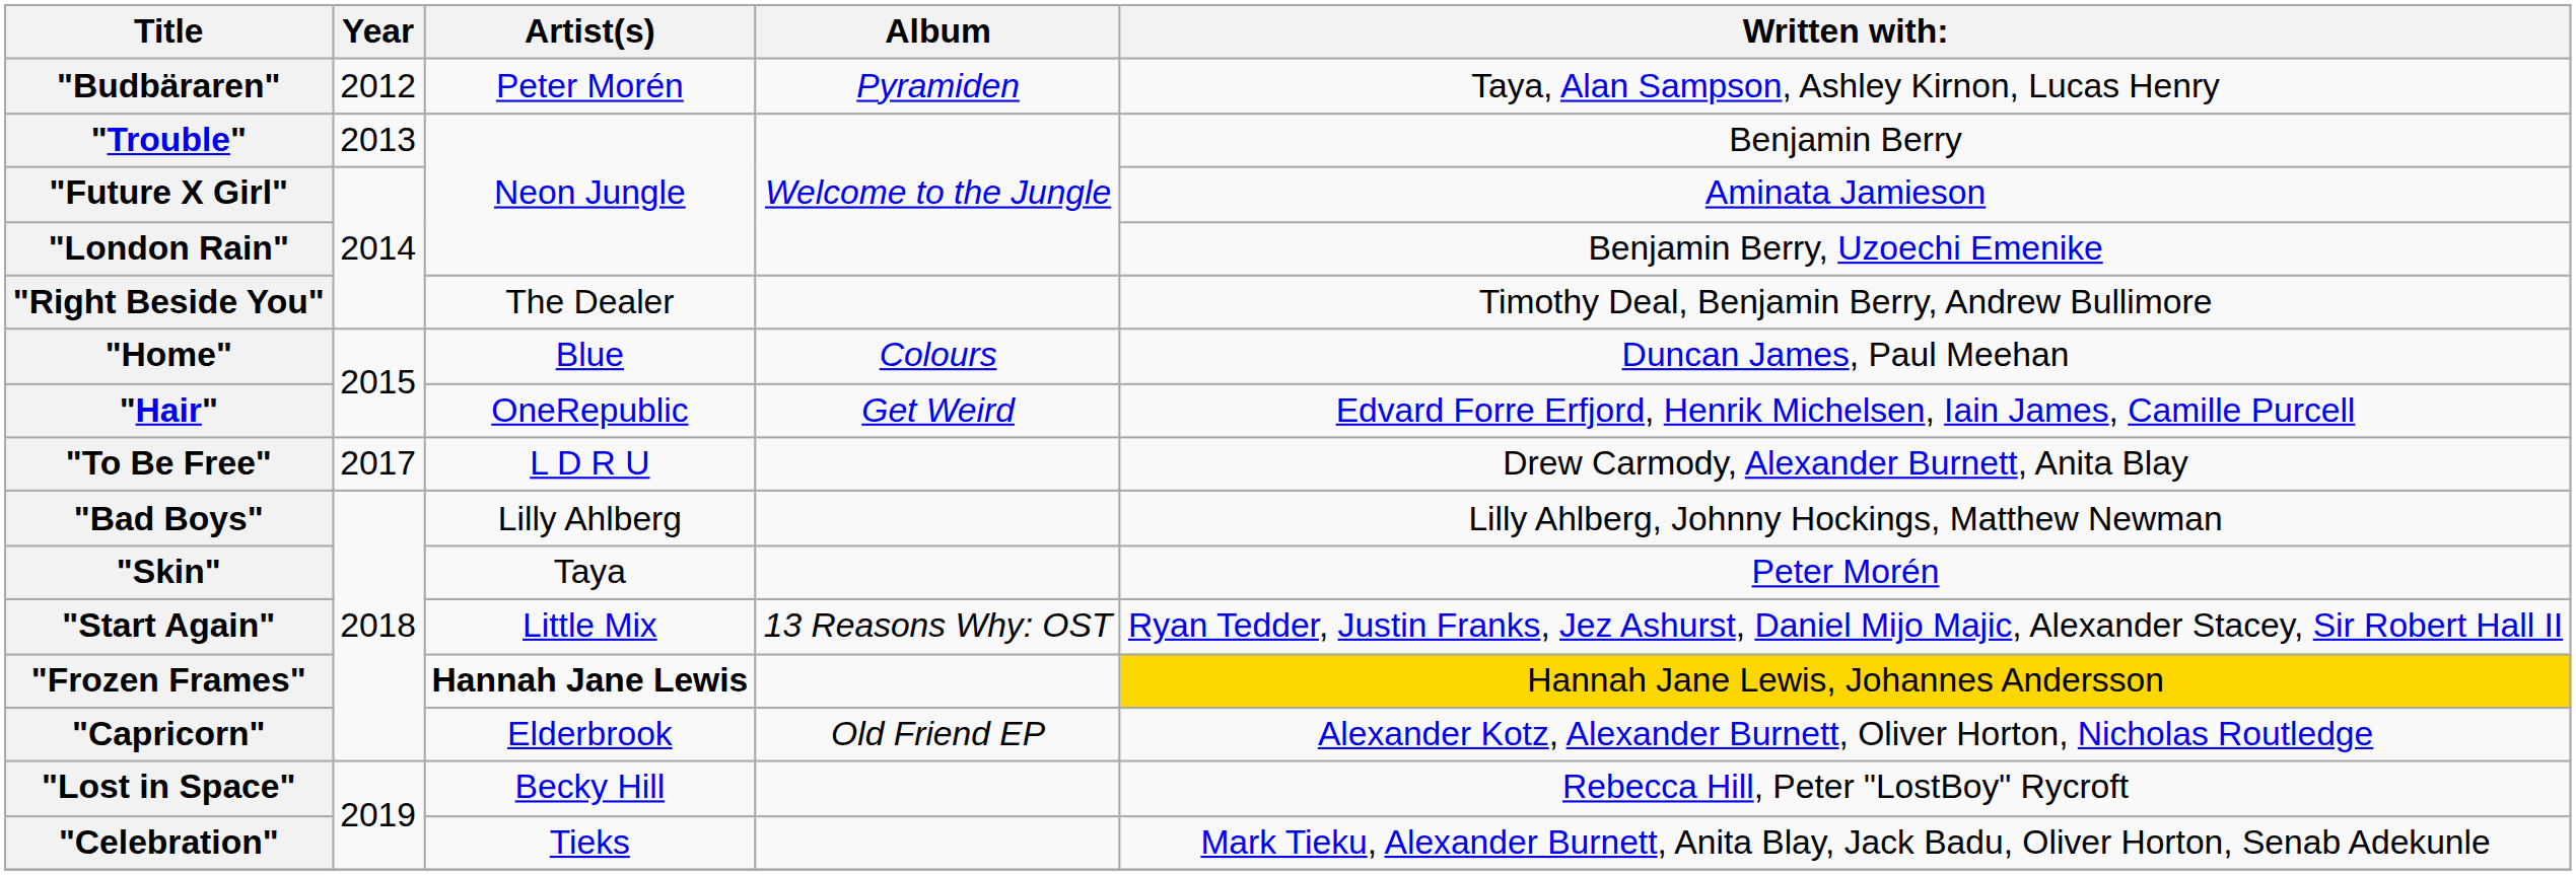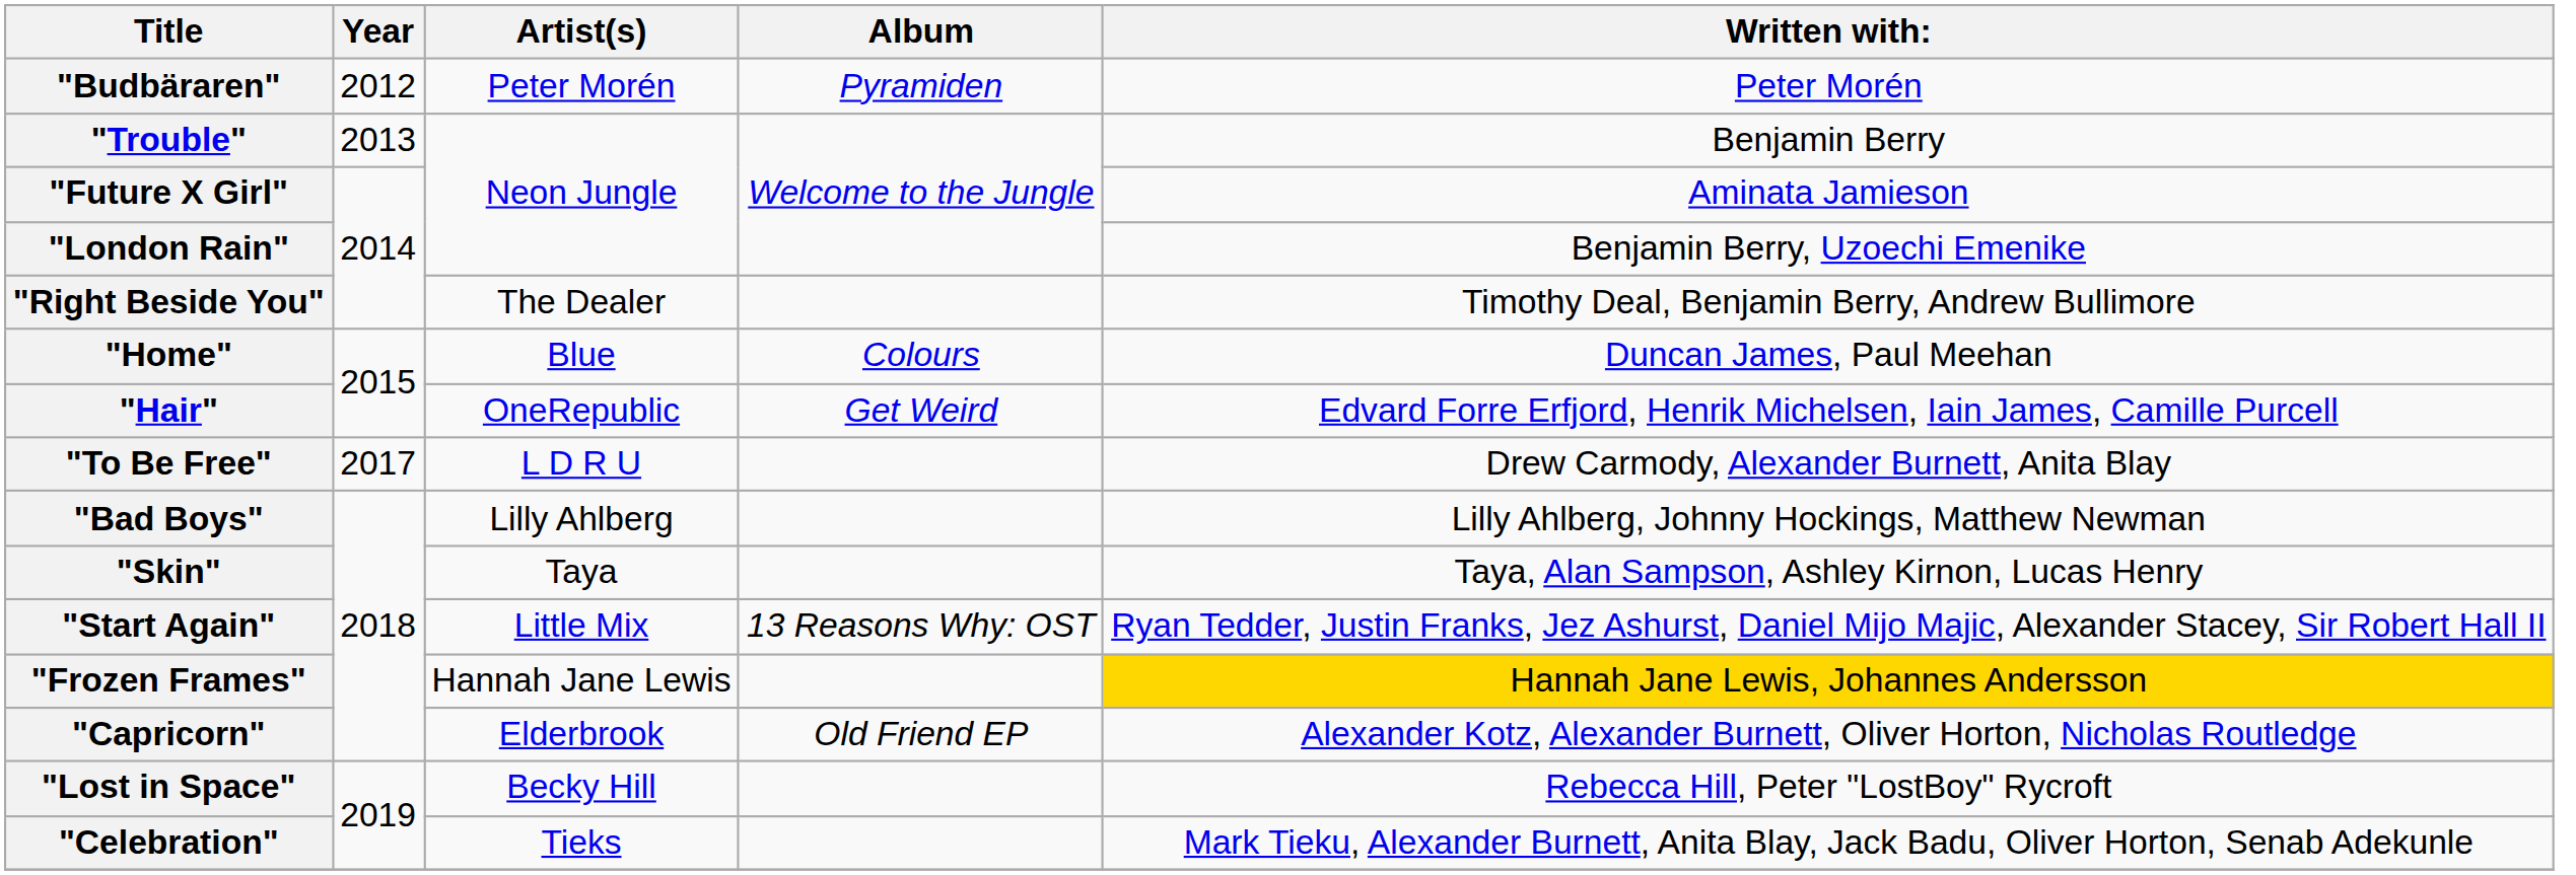"Budbäraren" | Written with:: Taya, Alan Sampson, Ashley Kirnon, Lucas Henry -> Peter Morén
"Skin" | Written with:: Peter Morén -> Taya, Alan Sampson, Ashley Kirnon, Lucas Henry
"Frozen Frames" | Artist(s): bold -> normal
